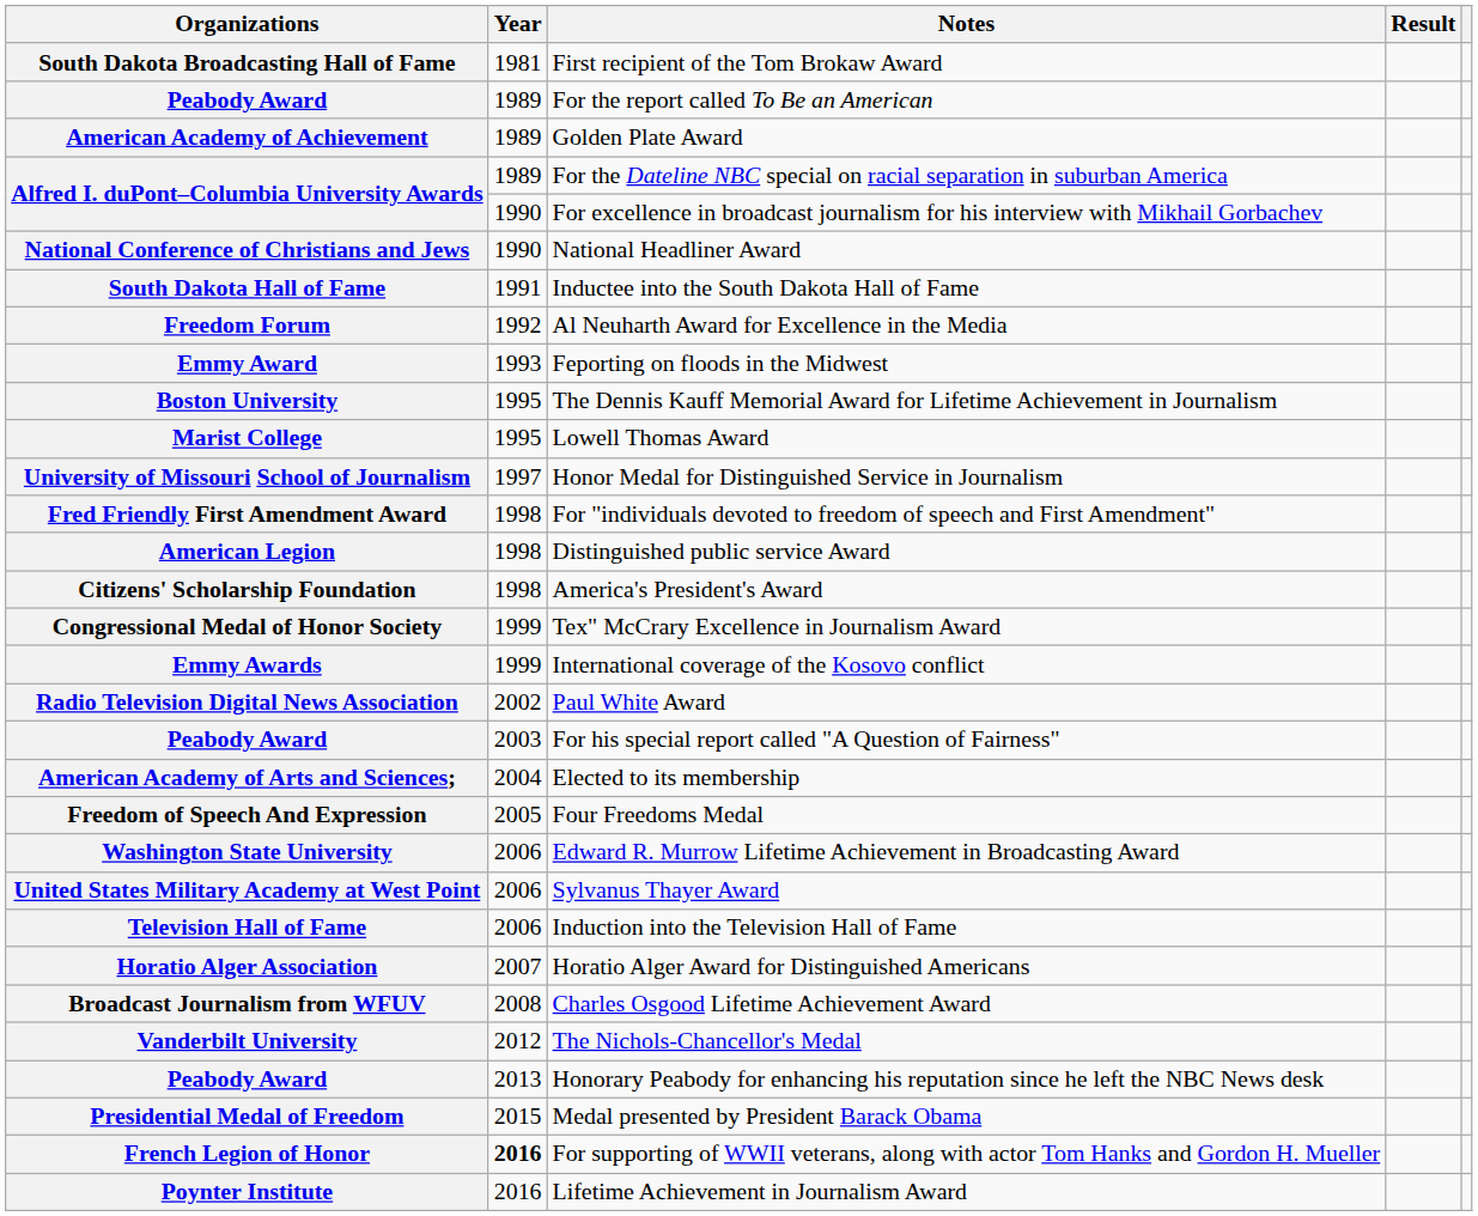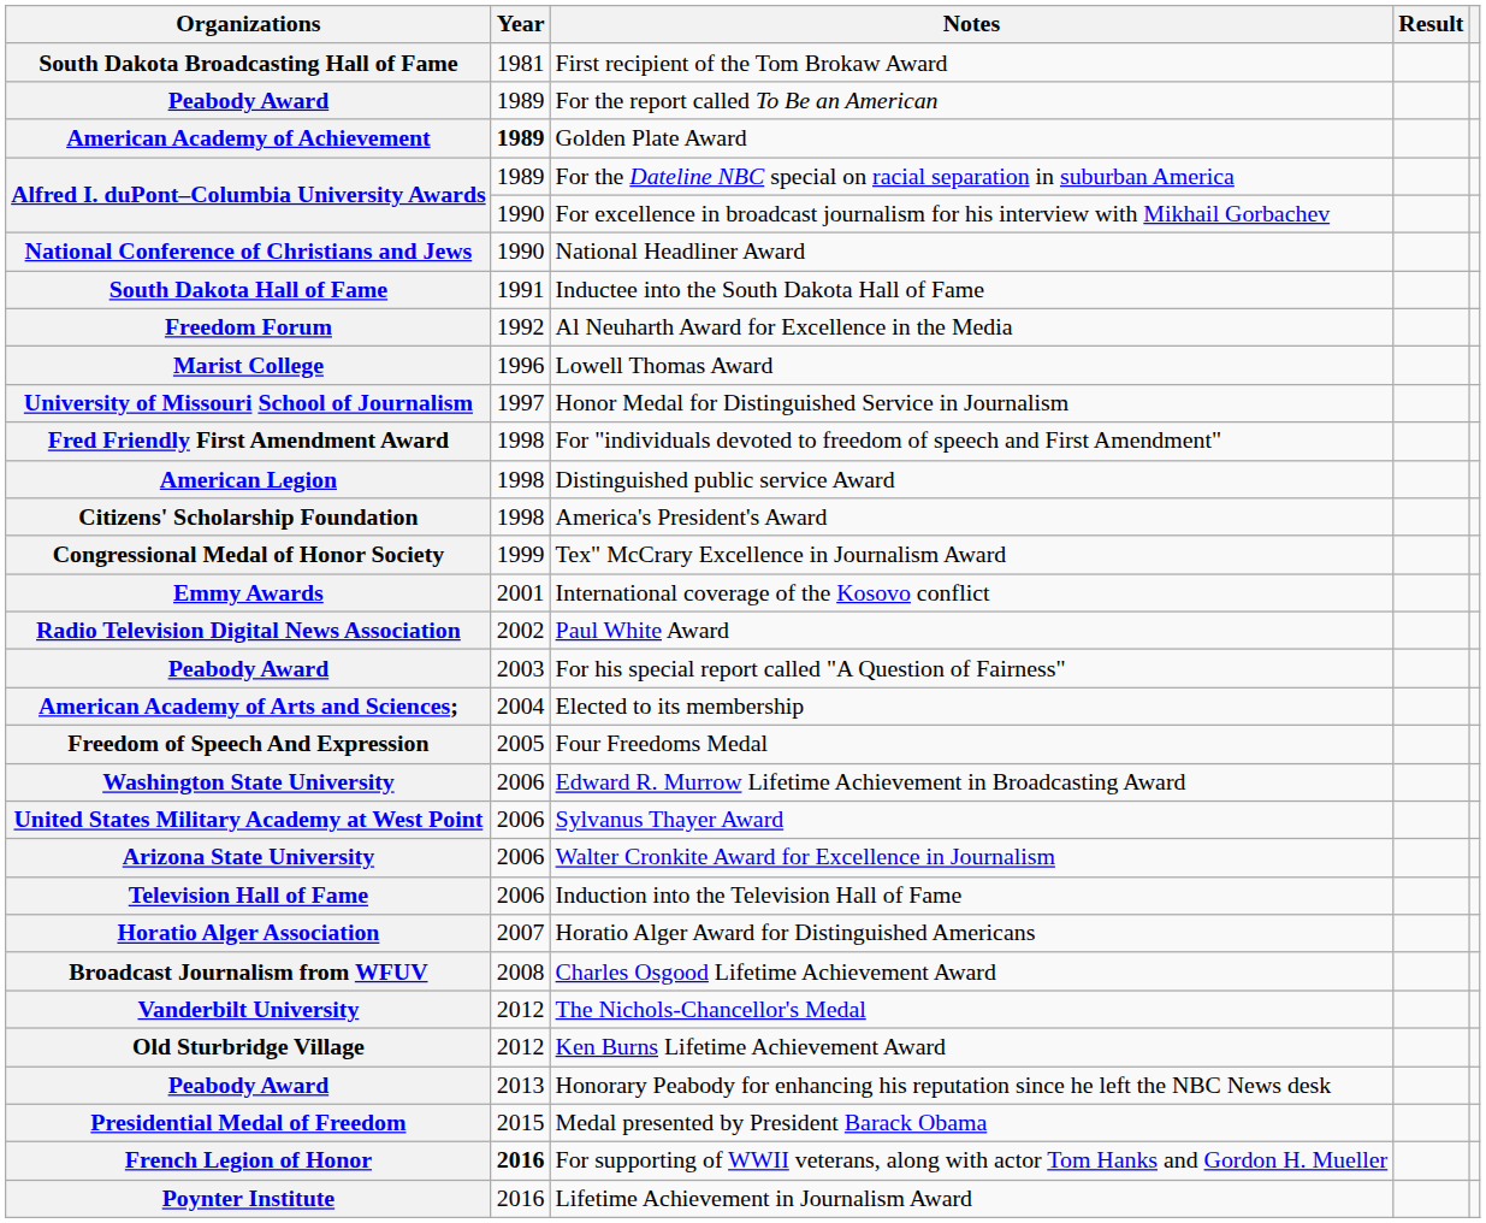American Academy of Achievement | Year: normal -> bold
- row: Emmy Award | 1993 | Feporting on floods in the Midwest
- row: Boston University | 1995 | The Dennis Kauff Memorial Award for Lifetime Achievement in Journalism
Marist College | Year: 1995 -> 1996
Emmy Awards | Year: 1999 -> 2001
+ row: Arizona State University | 2006 | Walter Cronkite Award for Excellence in Journalism
+ row: Old Sturbridge Village | 2012 | Ken Burns Lifetime Achievement Award
